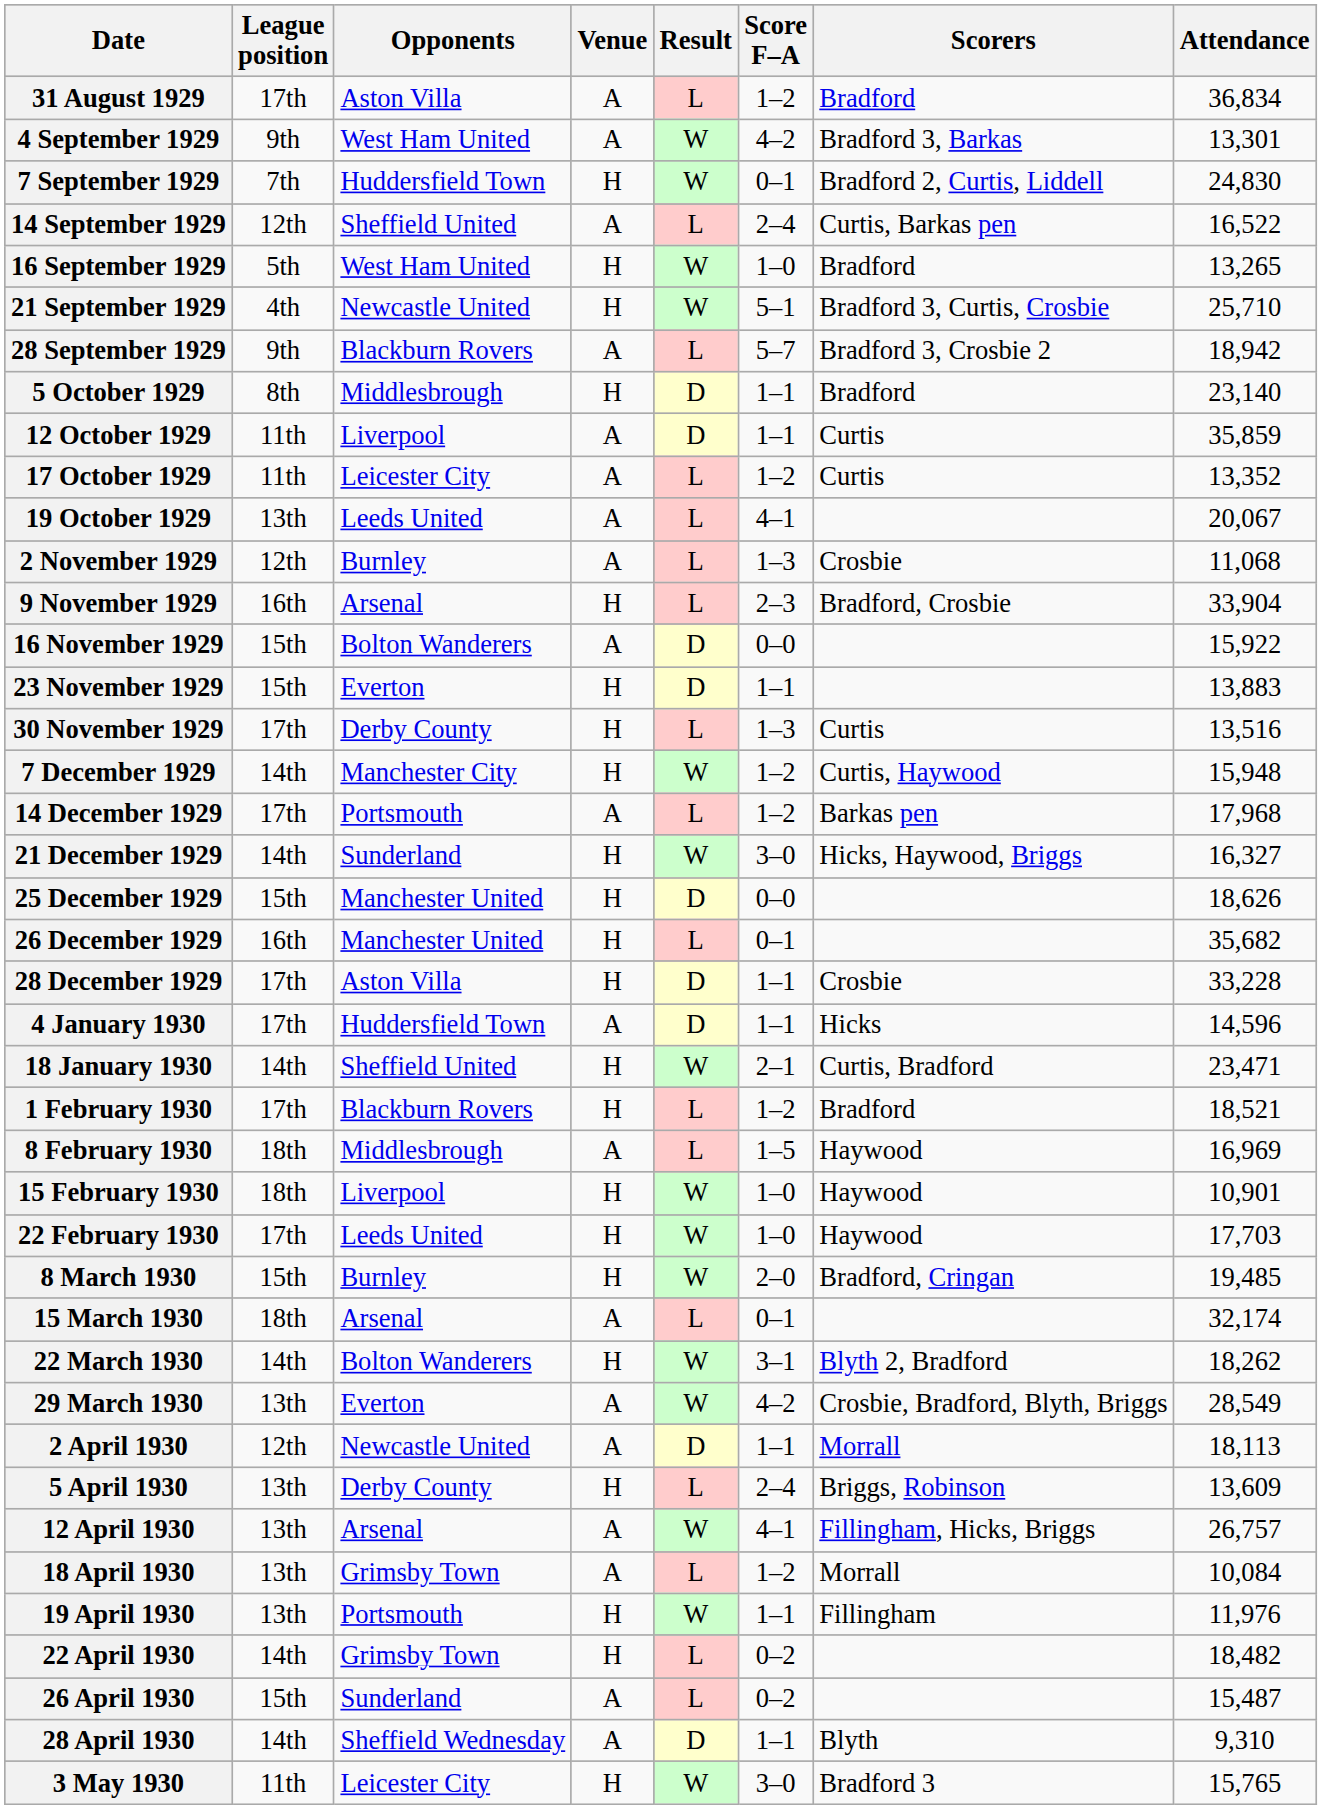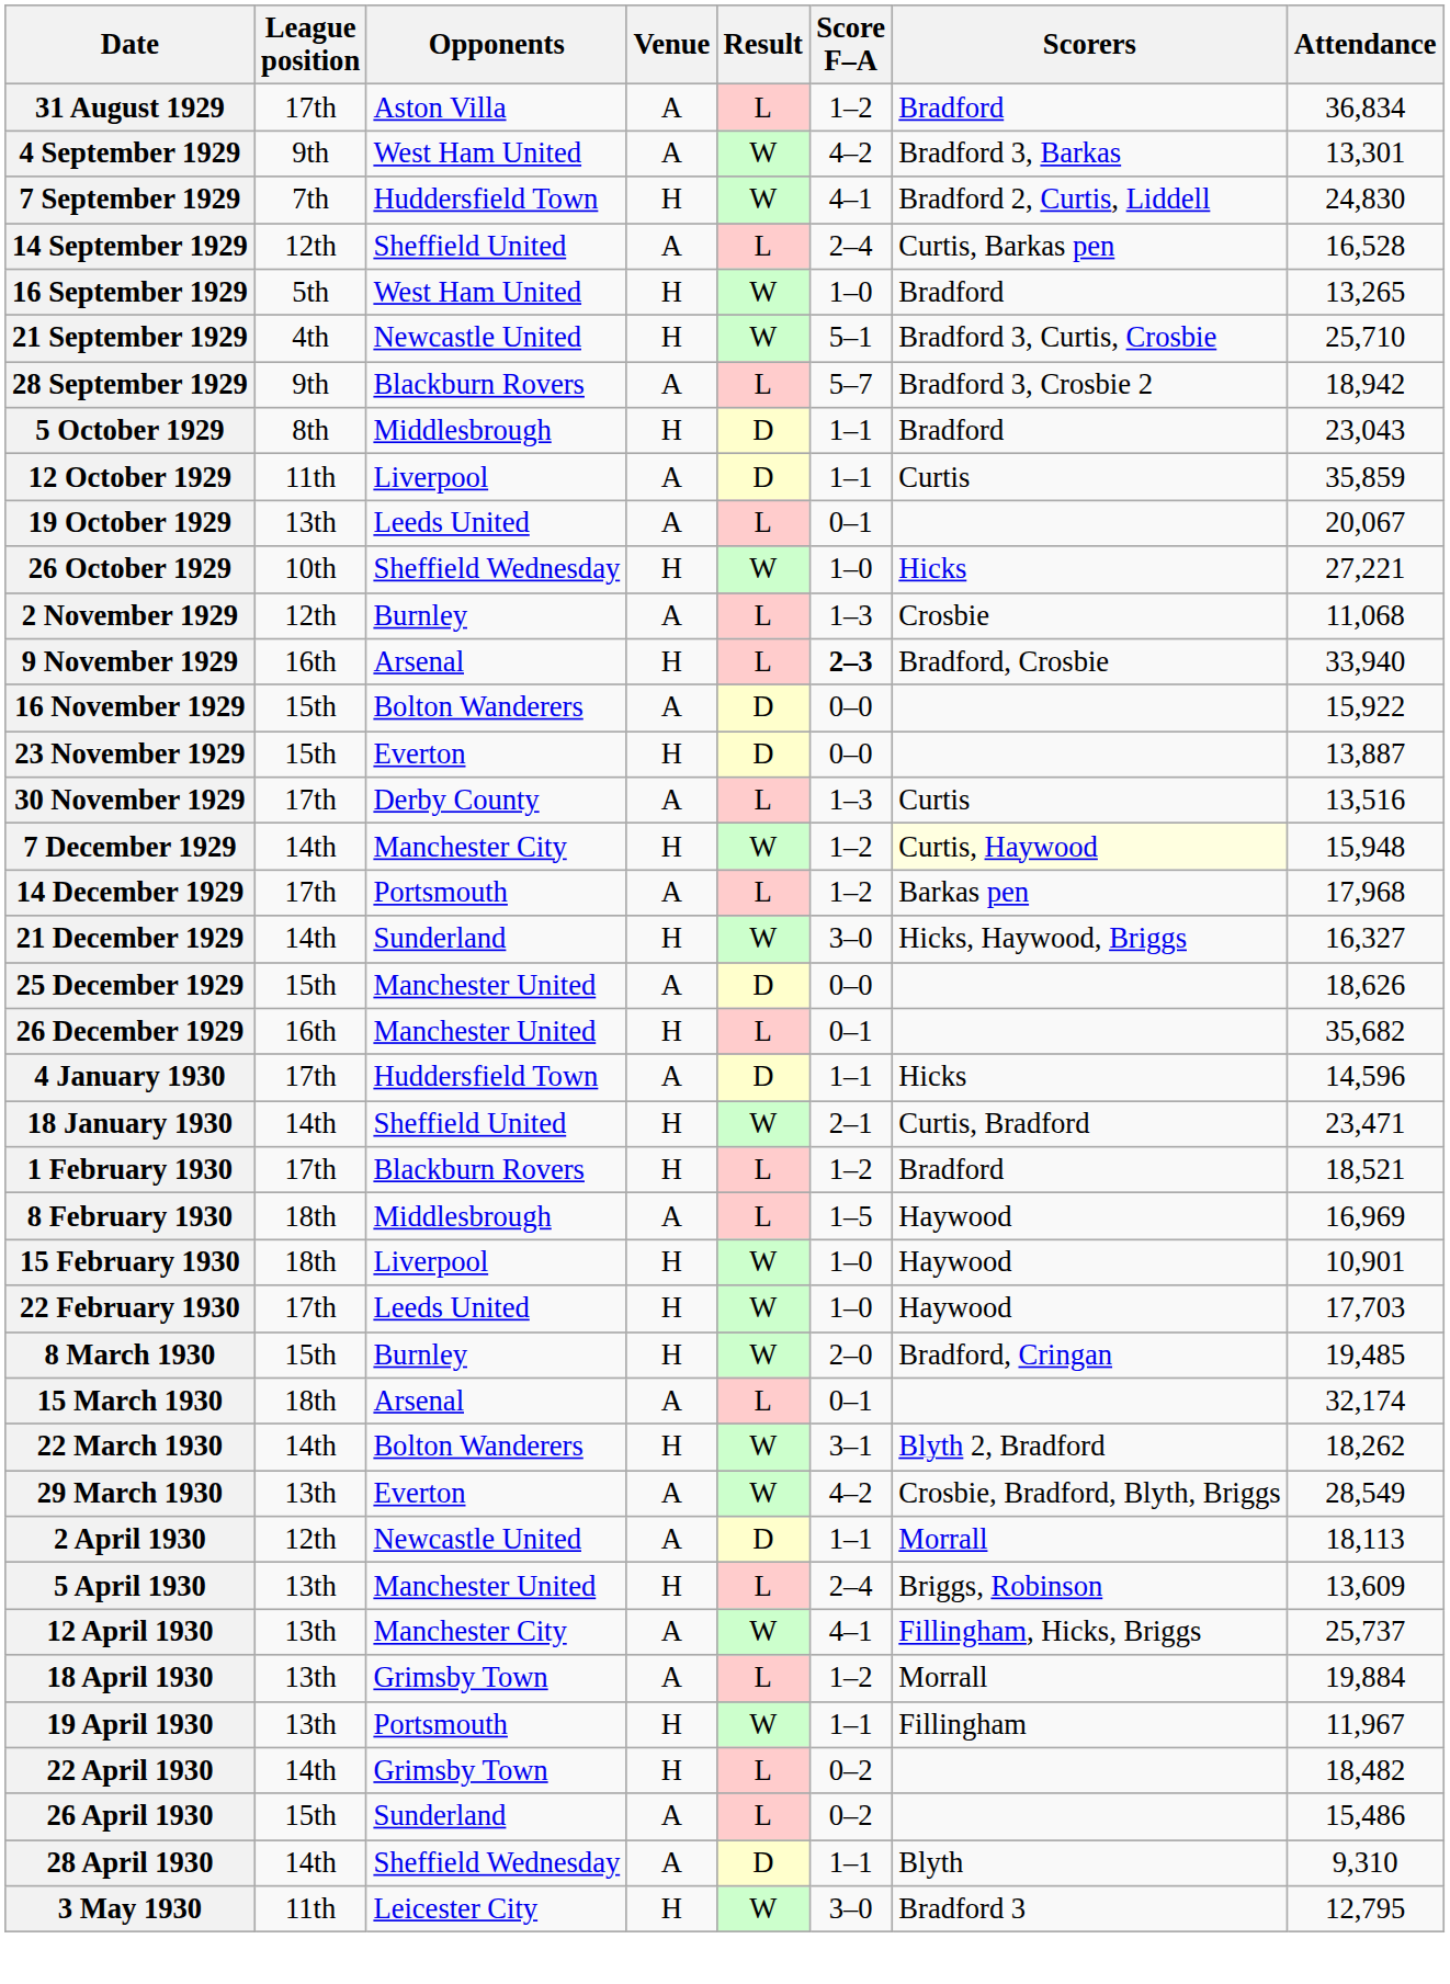7 September 1929 | Score F–A: 0–1 -> 4–1
14 September 1929 | Attendance: 16,522 -> 16,528
5 October 1929 | Attendance: 23,140 -> 23,043
- row: 17 October 1929 | 11th | Leicester City | A | L | 1–2 | Curtis | 13,352
19 October 1929 | Score F–A: 4–1 -> 0–1
+ row: 26 October 1929 | 10th | Sheffield Wednesday | H | W | 1–0 | Hicks | 27,221
9 November 1929 | Score F–A: normal -> bold
9 November 1929 | Attendance: 33,904 -> 33,940
23 November 1929 | Score F–A: 1–1 -> 0–0
23 November 1929 | Attendance: 13,883 -> 13,887
30 November 1929 | Venue: H -> A
7 December 1929 | Scorers: no background -> lightyellow background
25 December 1929 | Venue: H -> A
- row: 28 December 1929 | 17th | Aston Villa | H | D | 1–1 | Crosbie | 33,228
5 April 1930 | Opponents: Derby County -> Manchester United
12 April 1930 | Opponents: Arsenal -> Manchester City
12 April 1930 | Attendance: 26,757 -> 25,737
18 April 1930 | Attendance: 10,084 -> 19,884
19 April 1930 | Attendance: 11,976 -> 11,967
26 April 1930 | Attendance: 15,487 -> 15,486
3 May 1930 | Attendance: 15,765 -> 12,795
